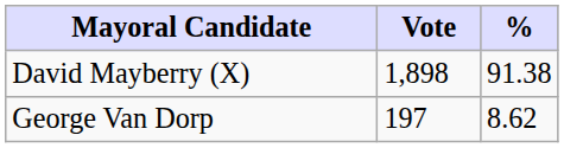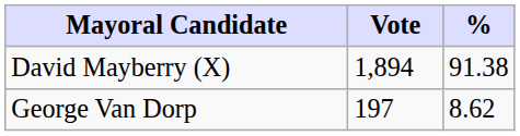David Mayberry (X) | Vote: 1,898 -> 1,894
